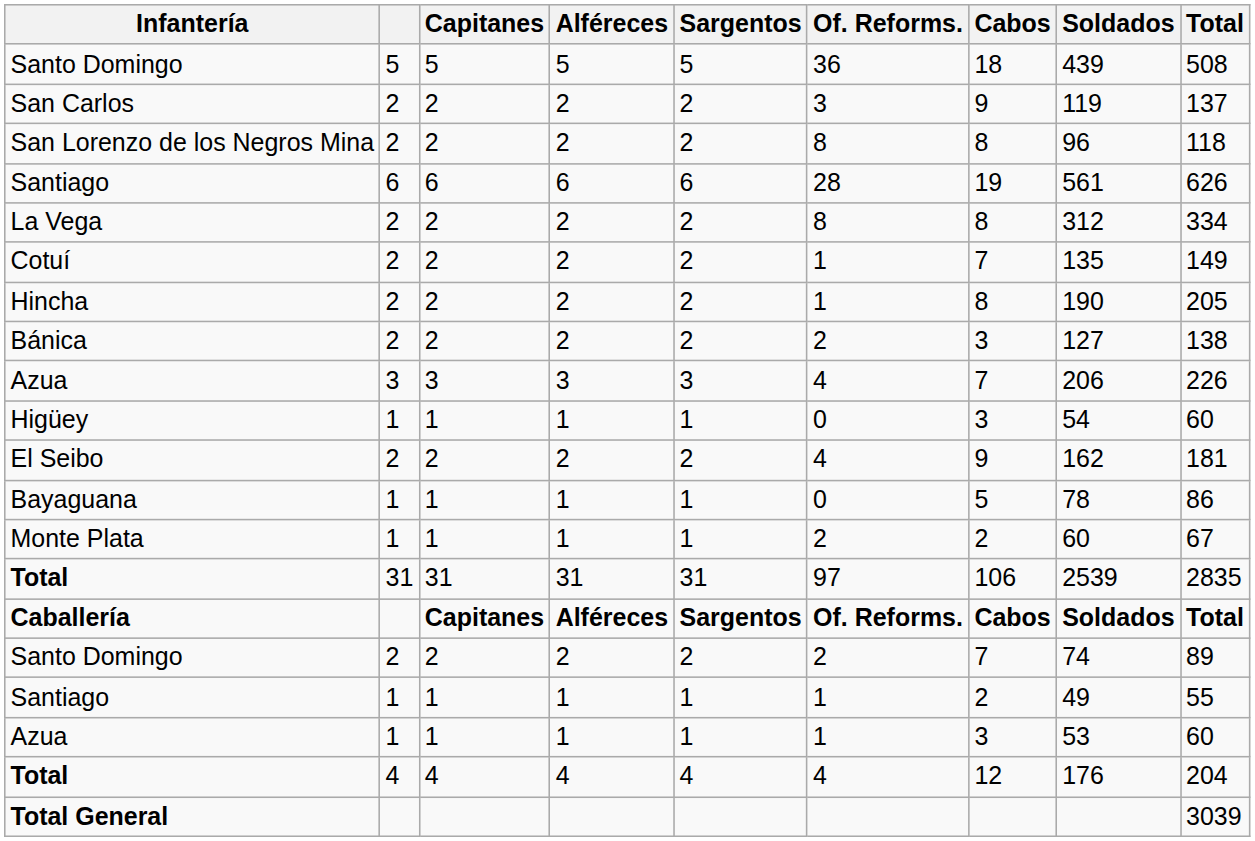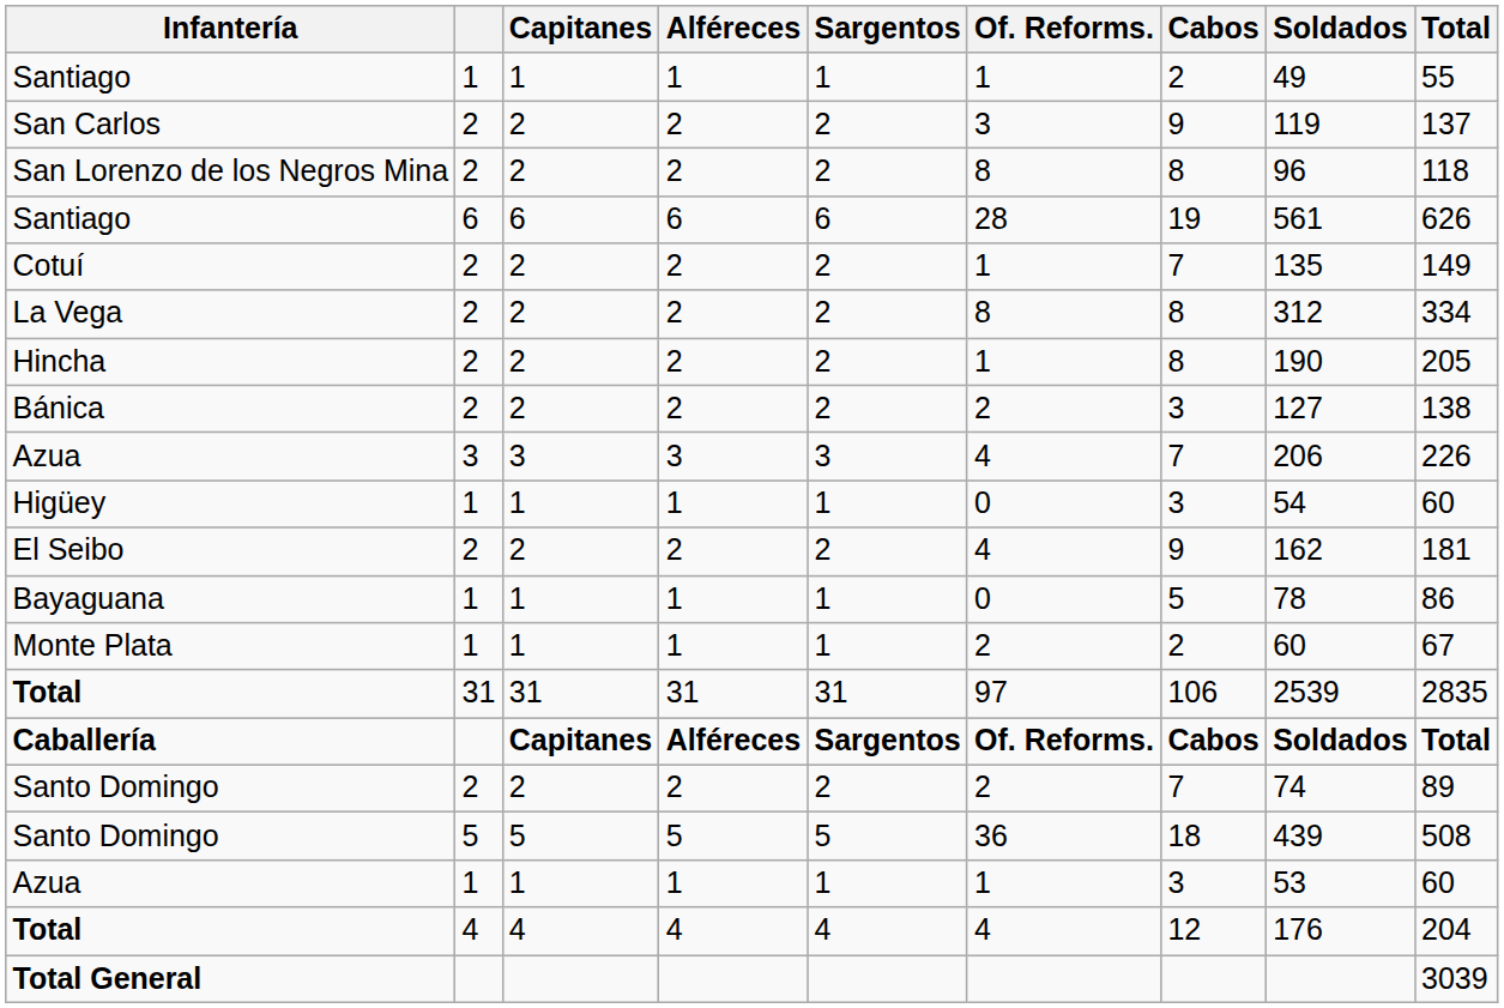rows swapped: Santo Domingo / 5 <-> Santiago / 1
rows swapped: La Vega <-> Cotuí
